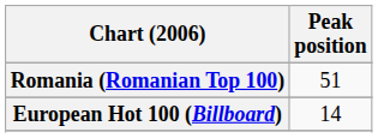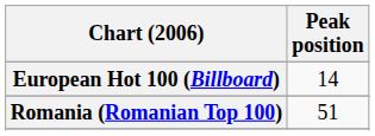rows swapped: European Hot 100 (Billboard) <-> Romania (Romanian Top 100)
